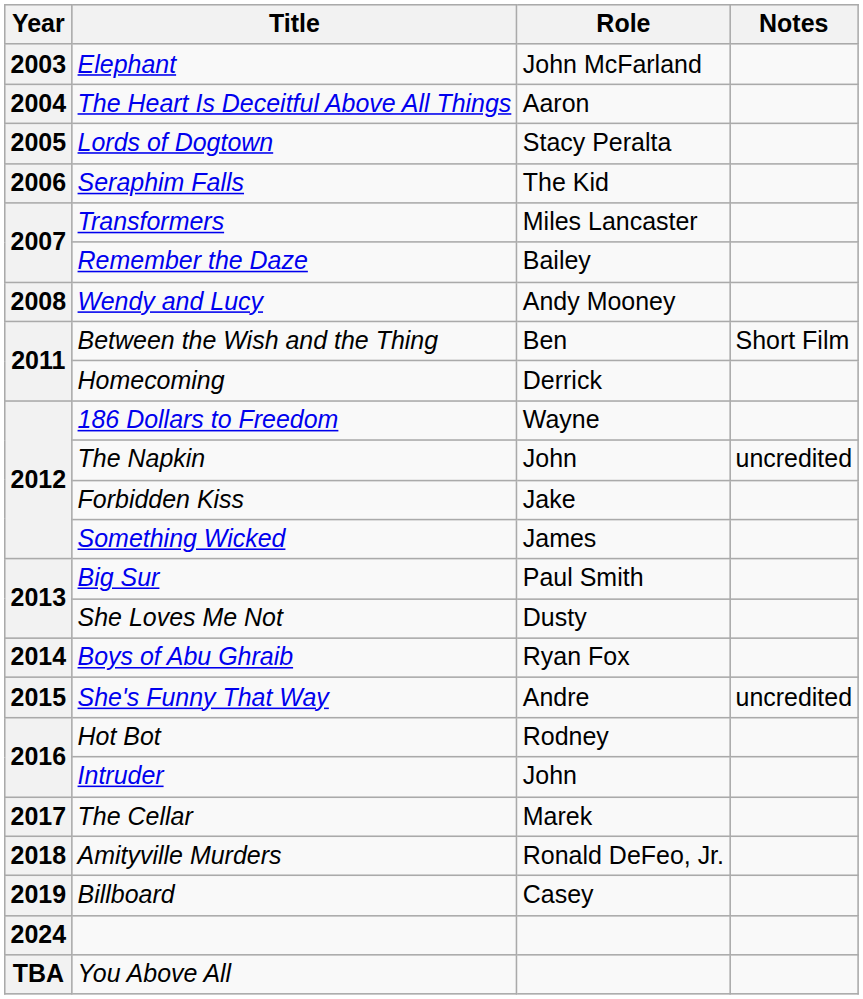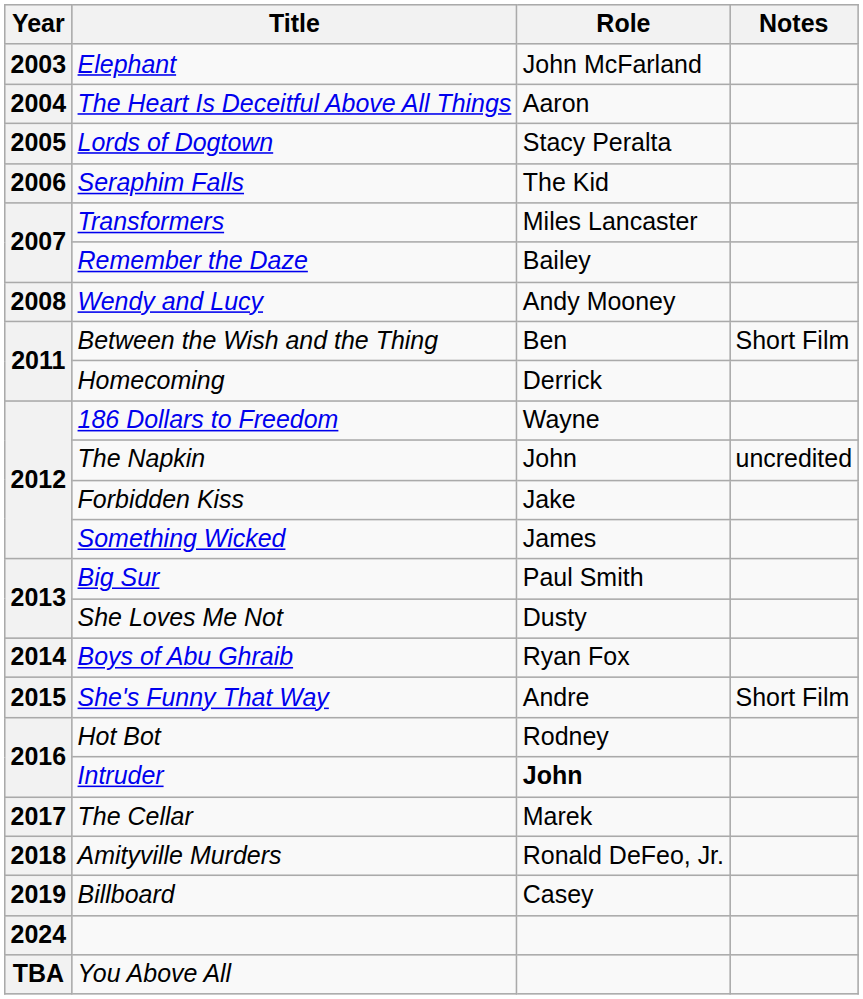She's Funny That Way | Notes: uncredited -> Short Film
Intruder | Role: normal -> bold
